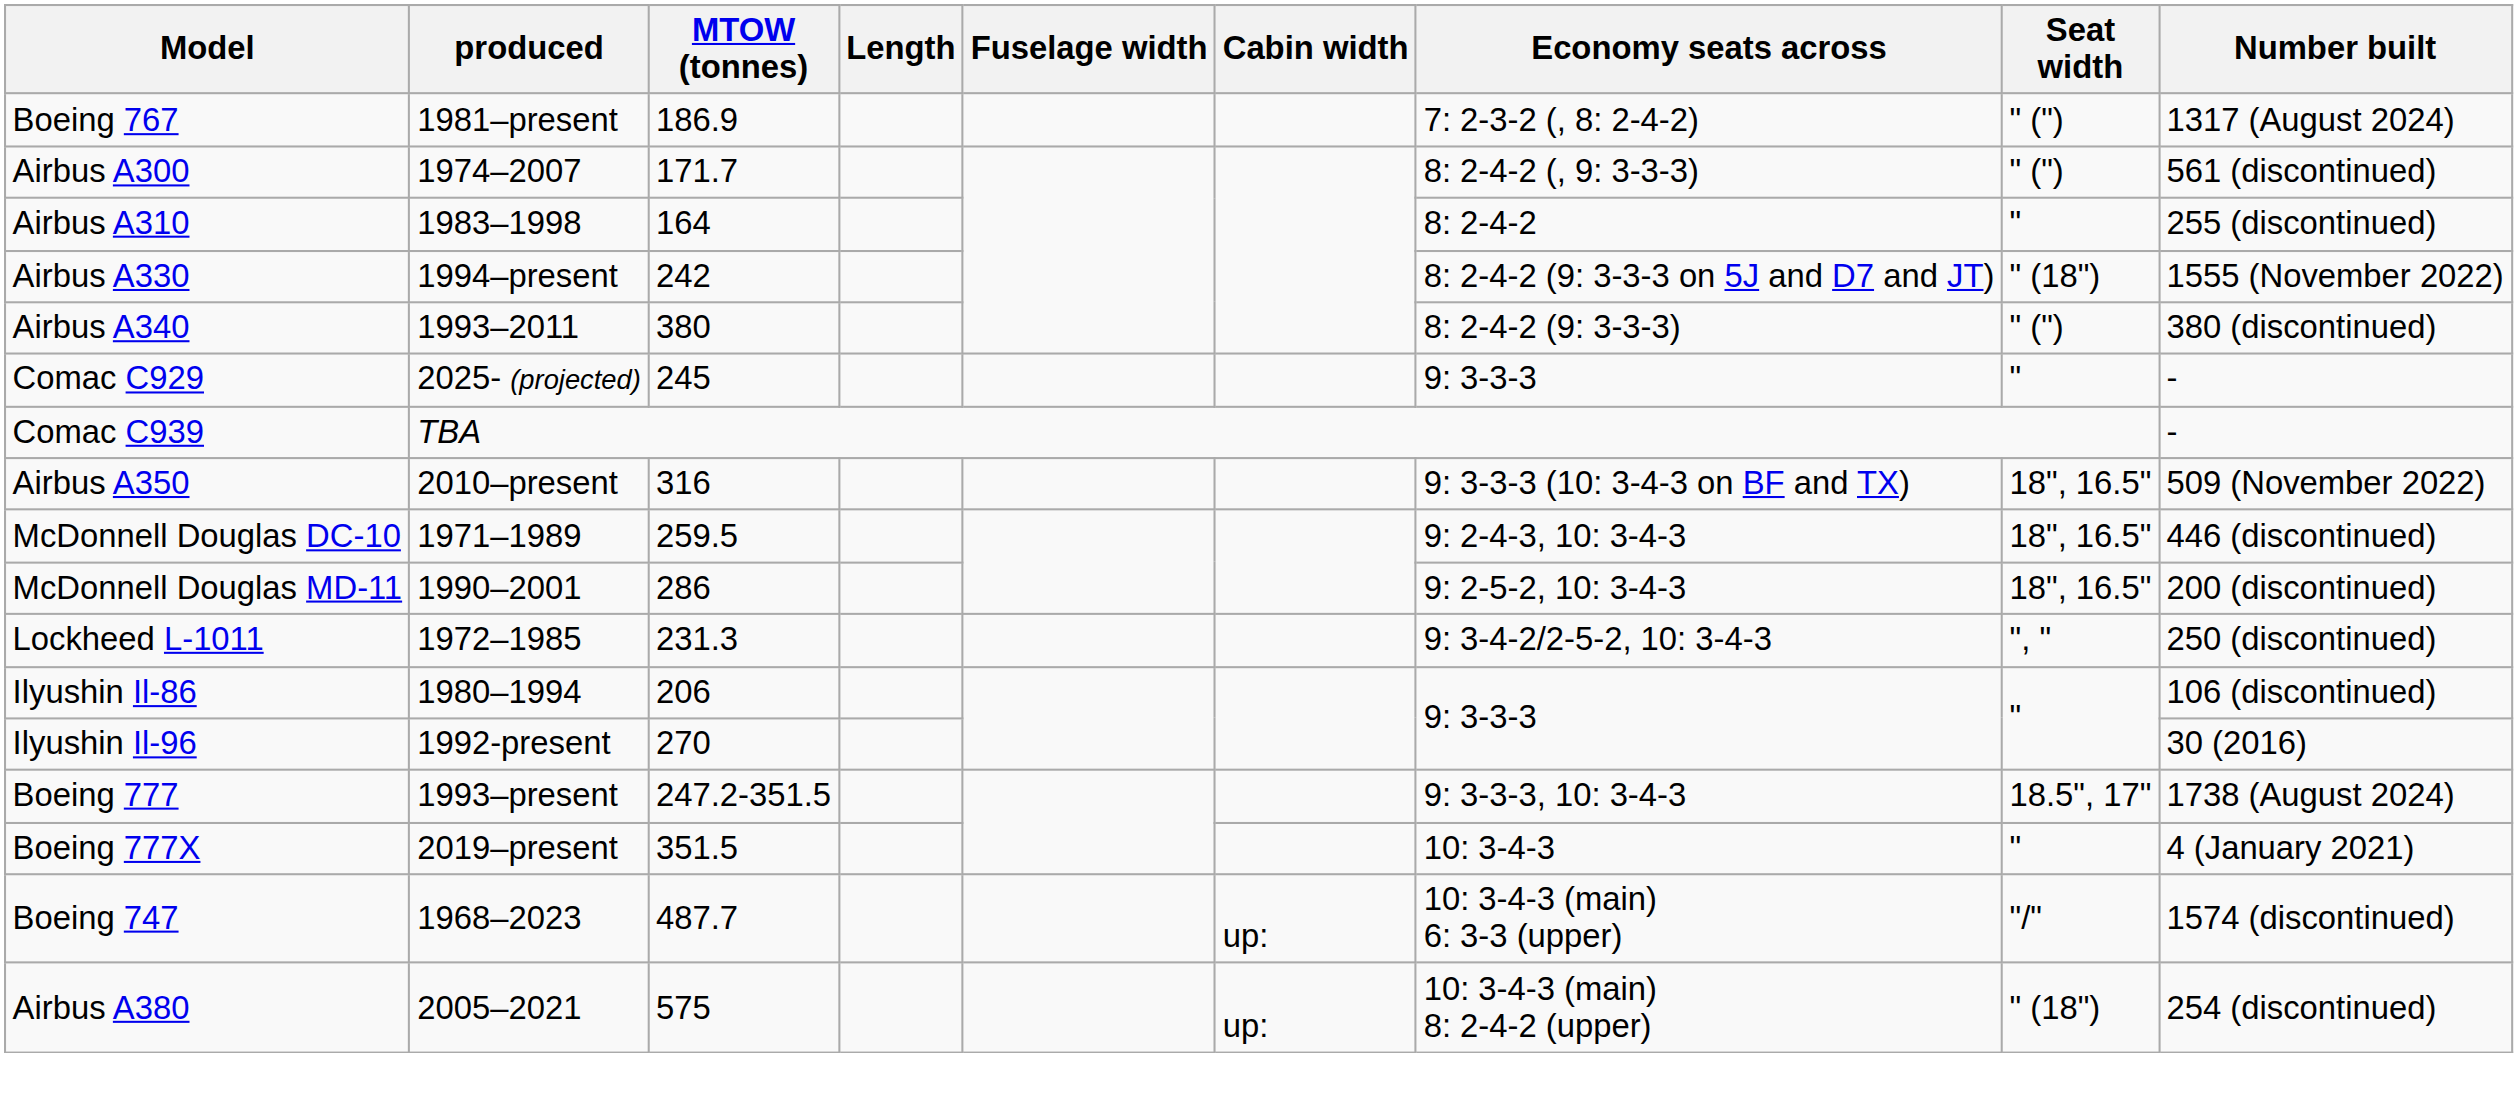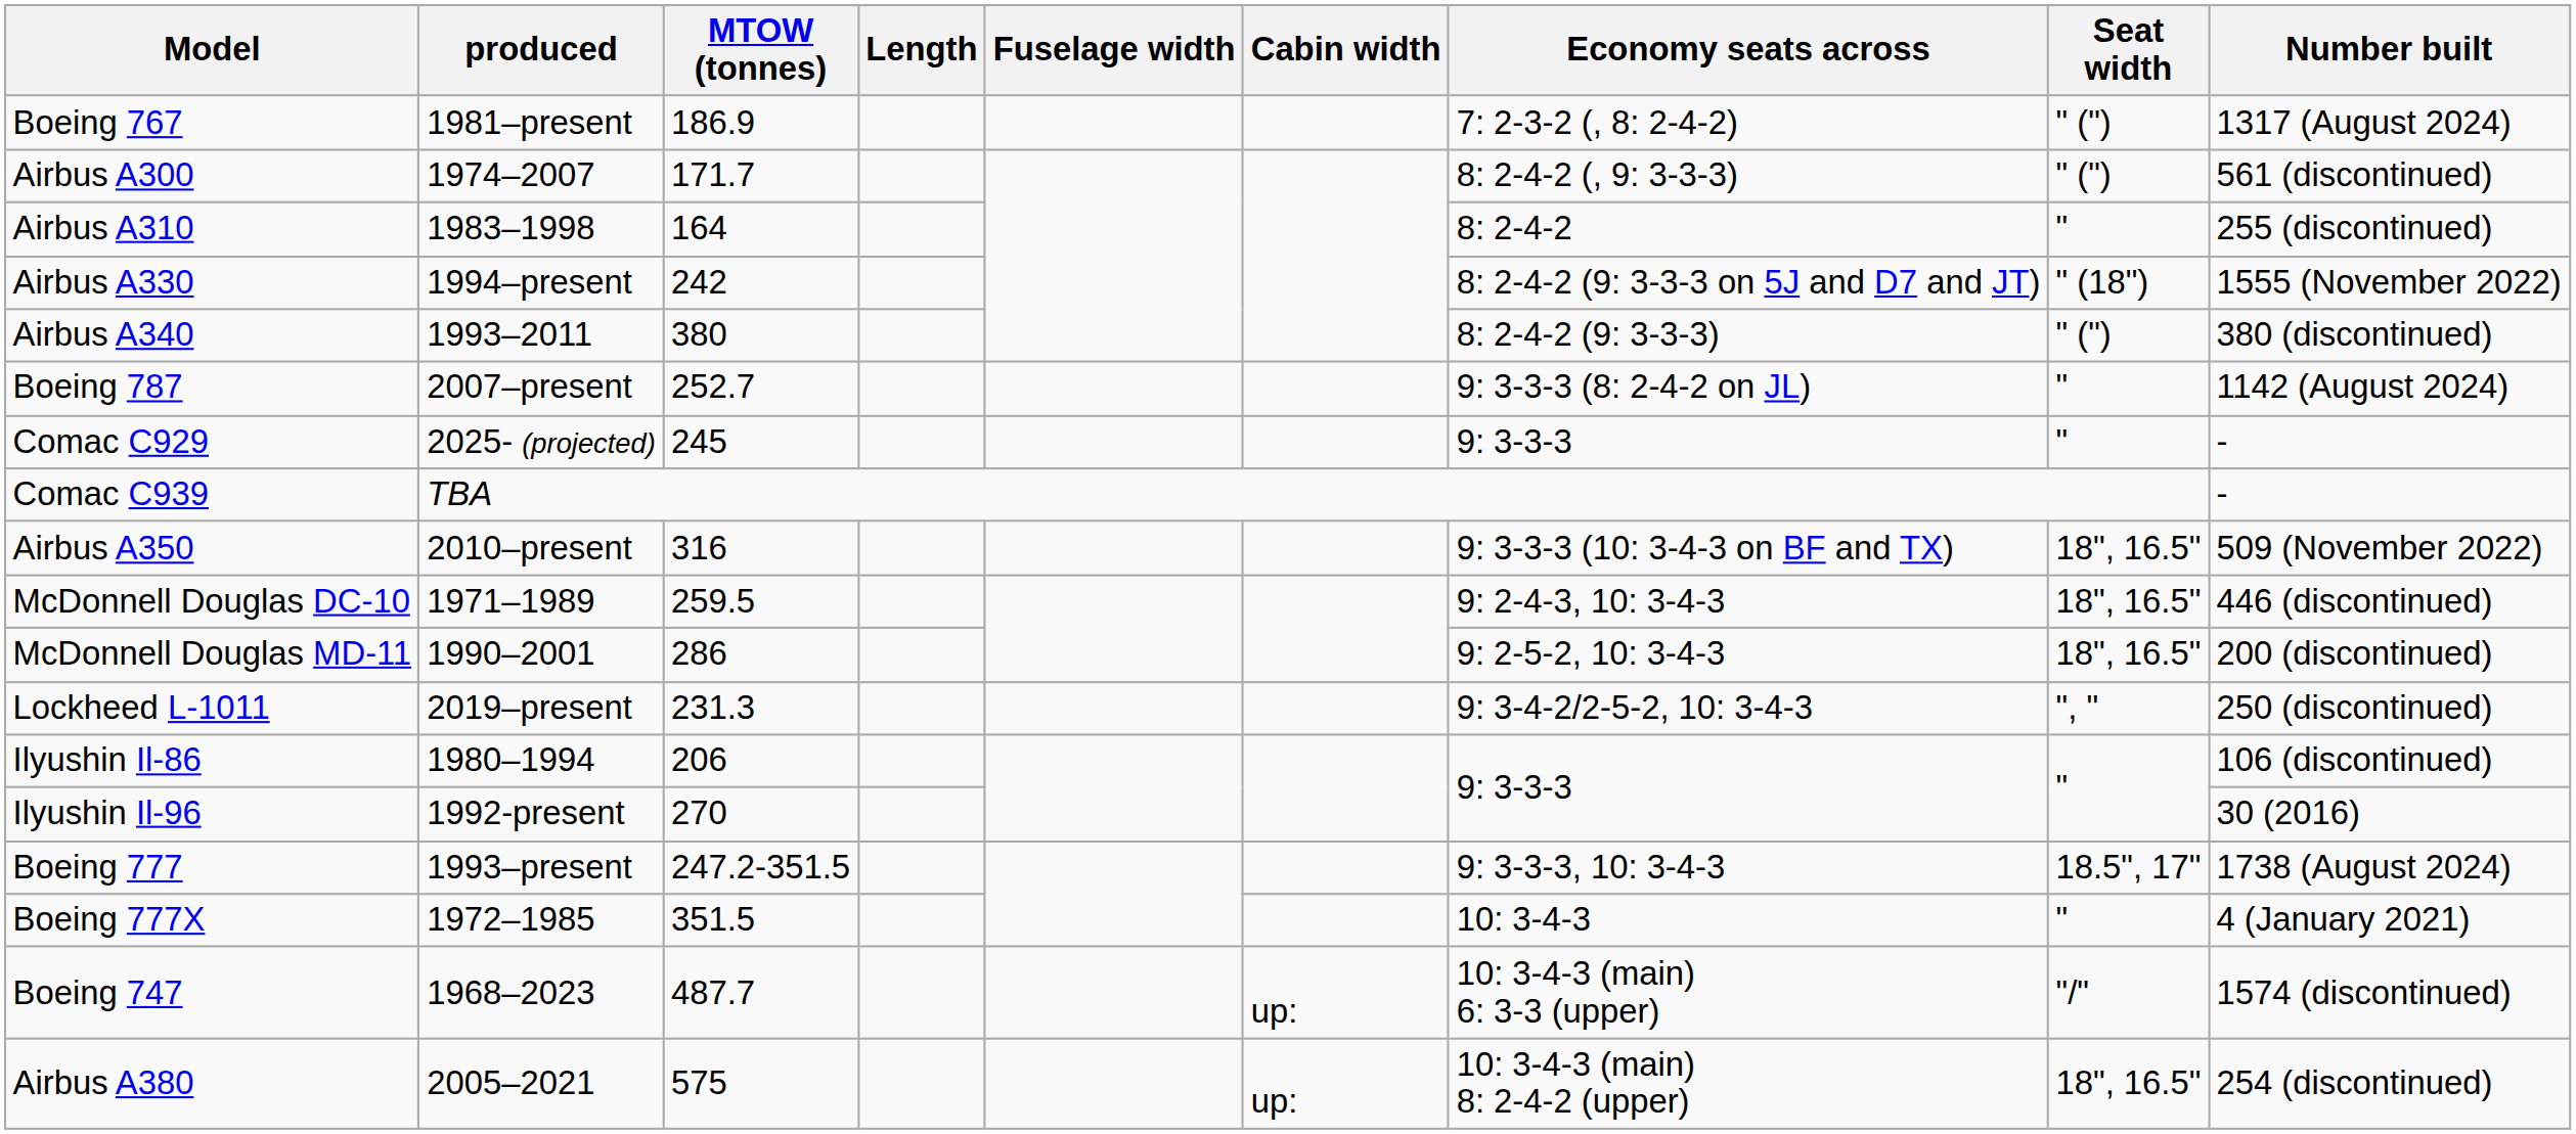+ row: Boeing 787 | 2007–present | 252.7 | 9: 3-3-3 (8: 2-4-2 on JL) | " | 1142 (August 2024)
Lockheed L-1011 | produced: 1972–1985 -> 2019–present
Boeing 777X | produced: 2019–present -> 1972–1985
Airbus A380 | Seat width: " (18") -> 18", 16.5"
